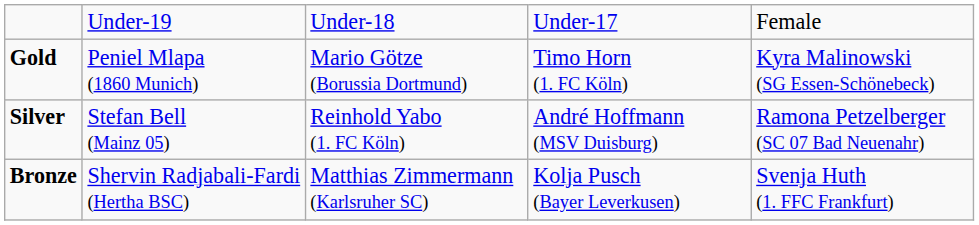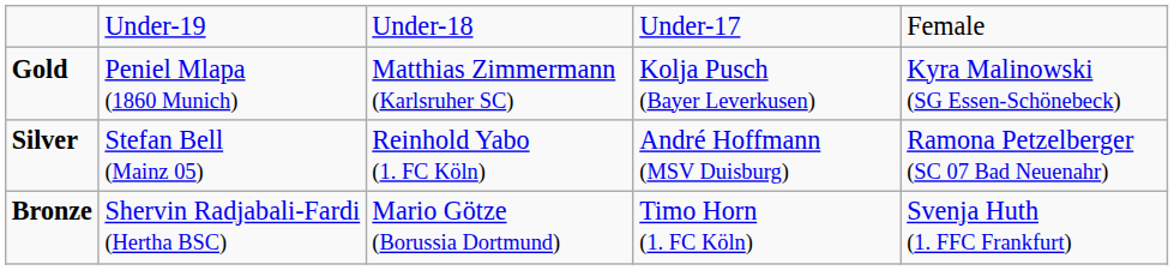Gold | column 3: Mario Götze (Borussia Dortmund) -> Matthias Zimmermann (Karlsruher SC)
Gold | column 4: Timo Horn (1. FC Köln) -> Kolja Pusch (Bayer Leverkusen)
Bronze | column 3: Matthias Zimmermann (Karlsruher SC) -> Mario Götze (Borussia Dortmund)
Bronze | column 4: Kolja Pusch (Bayer Leverkusen) -> Timo Horn (1. FC Köln)
